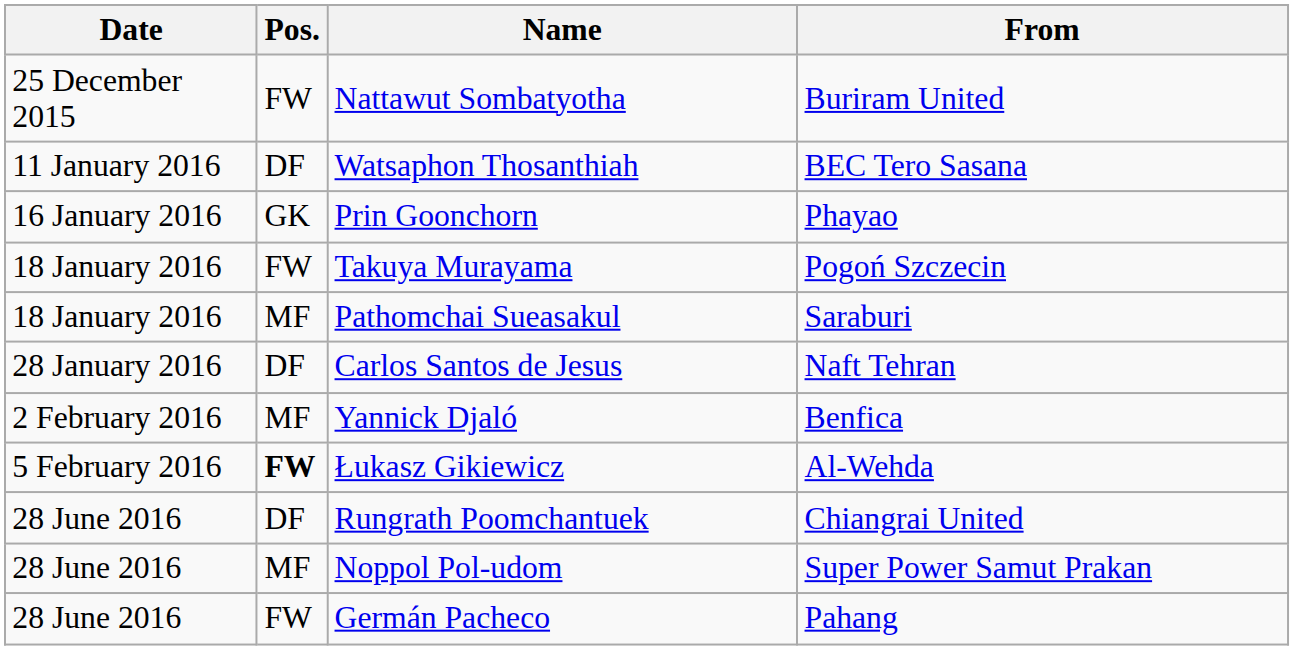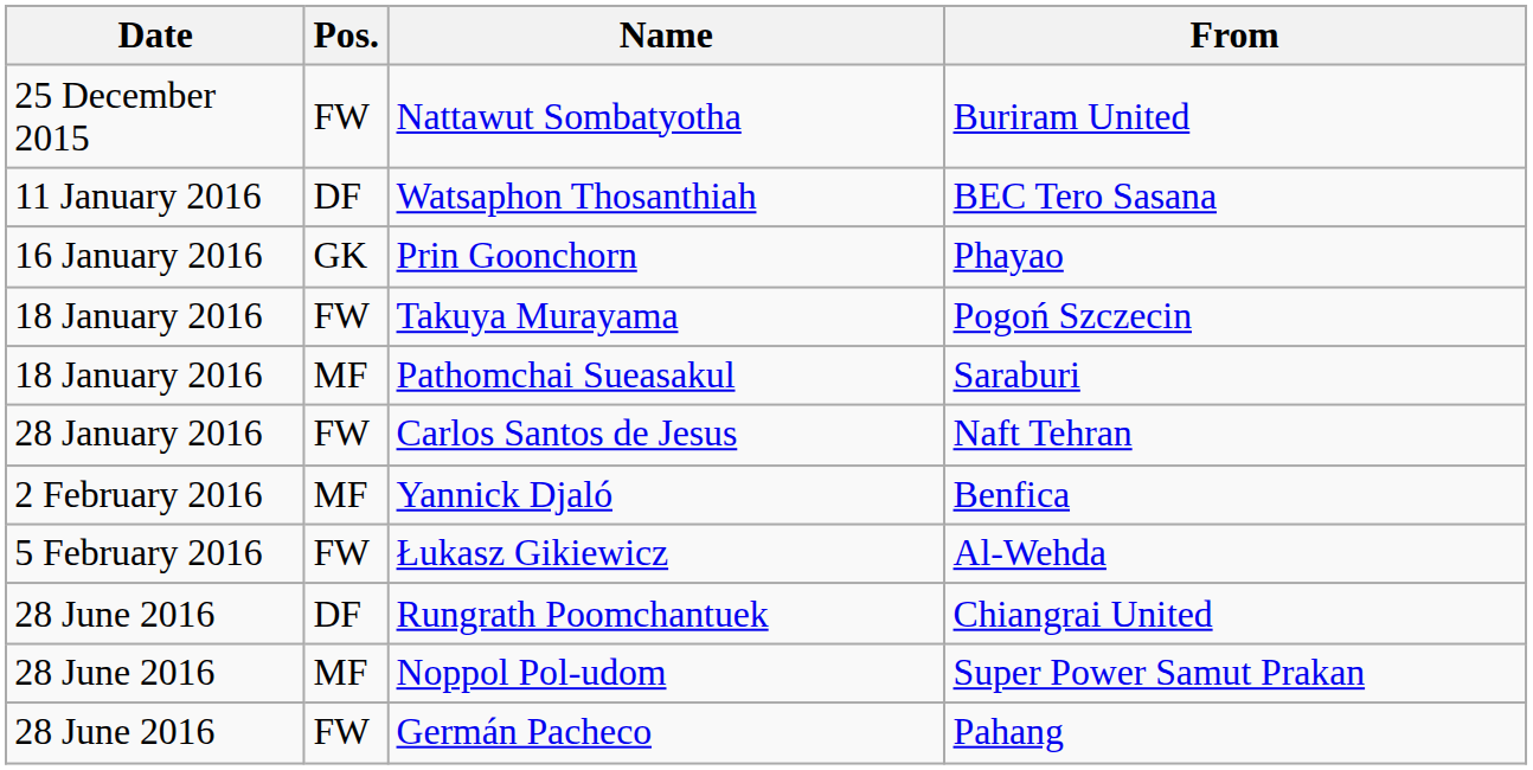Carlos Santos de Jesus | Pos.: DF -> FW
Łukasz Gikiewicz | Pos.: bold -> normal
